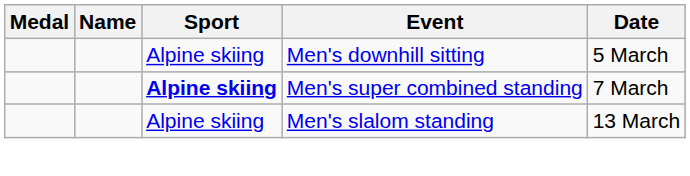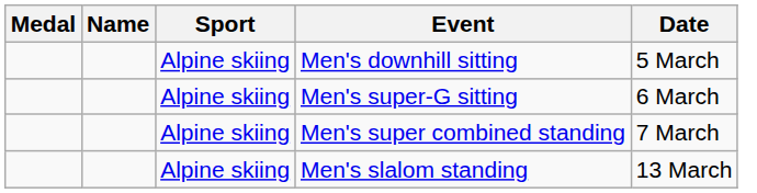+ row: Alpine skiing | Men's super-G sitting | 6 March
Men's super combined standing | Sport: bold -> normal
